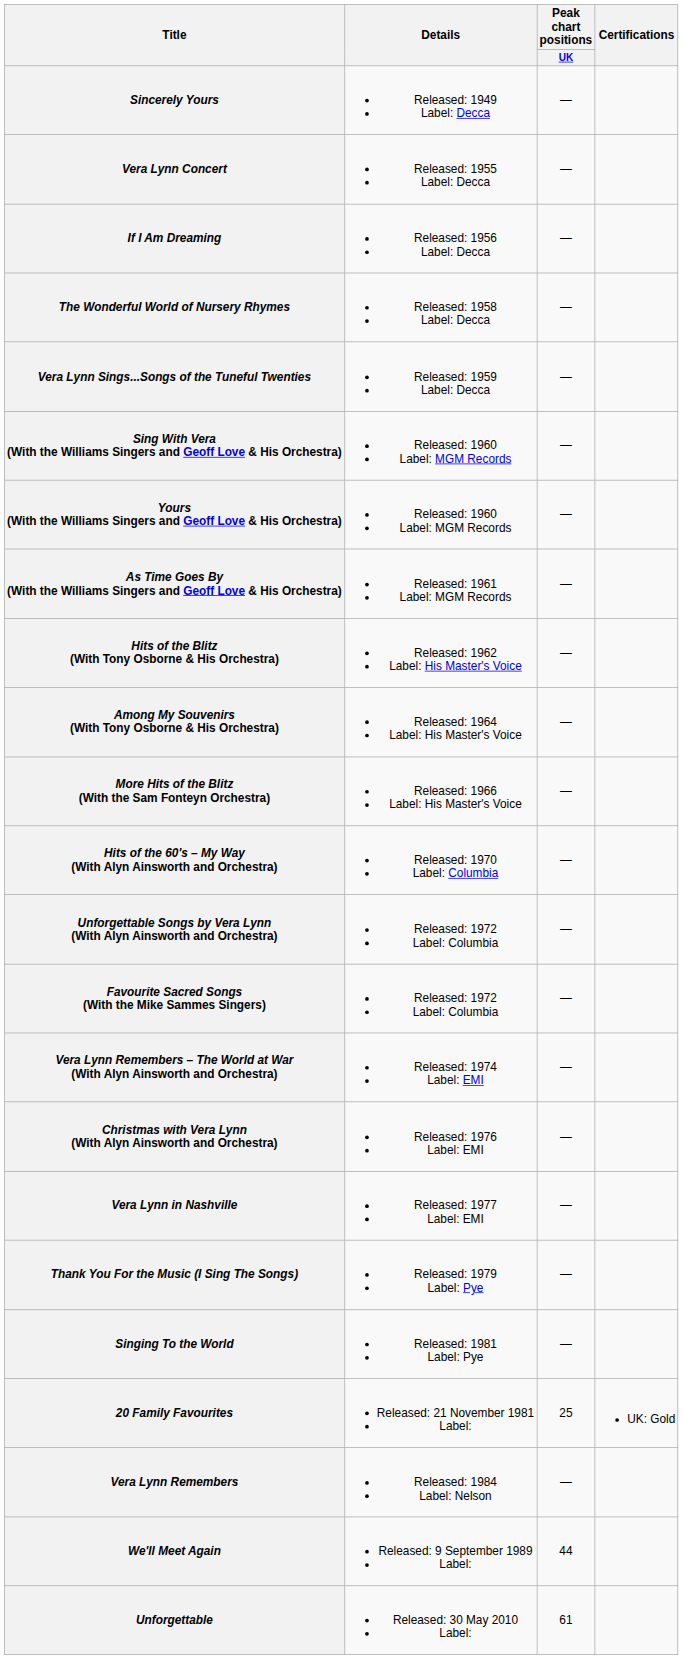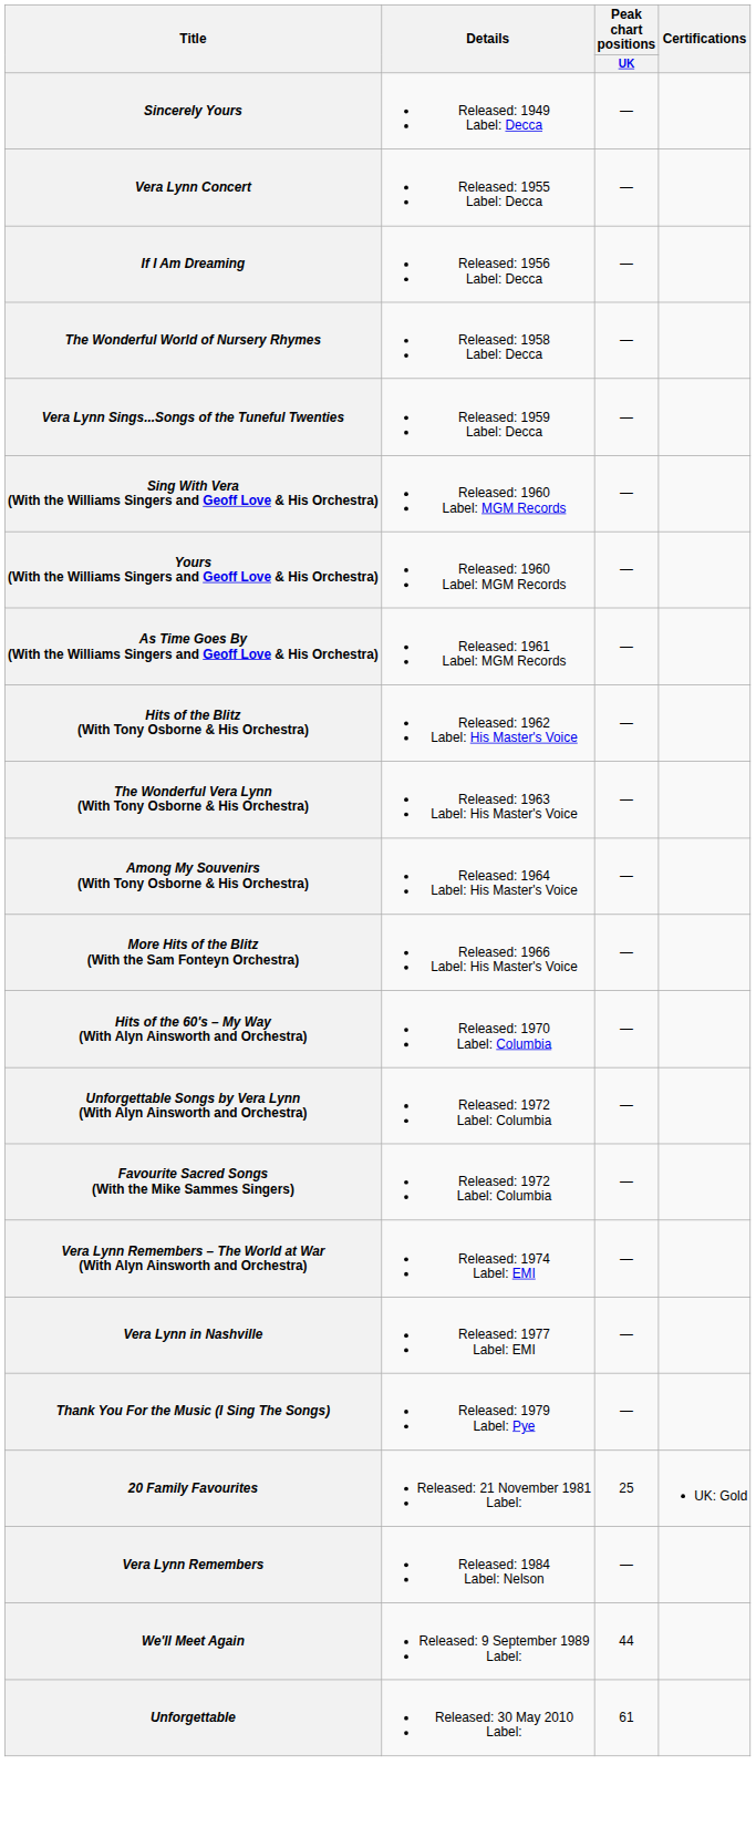+ row: The Wonderful Vera Lynn (With Tony Osborne & His Orchestra) | Released: 1963 Label: His Master's Voice | —
- row: Christmas with Vera Lynn (With Alyn Ainsworth and Orchestra) | Released: 1976 Label: EMI | —
- row: Singing To the World | Released: 1981 Label: Pye | —
